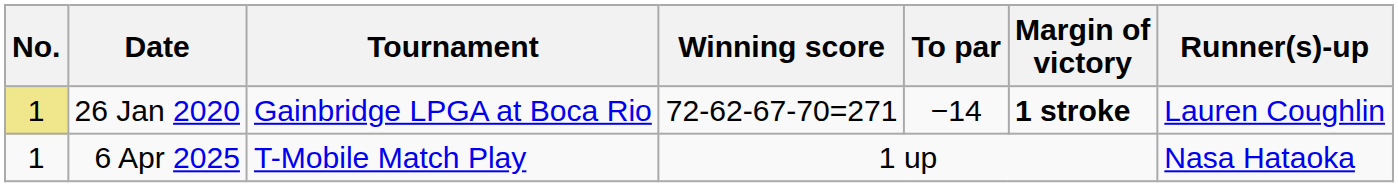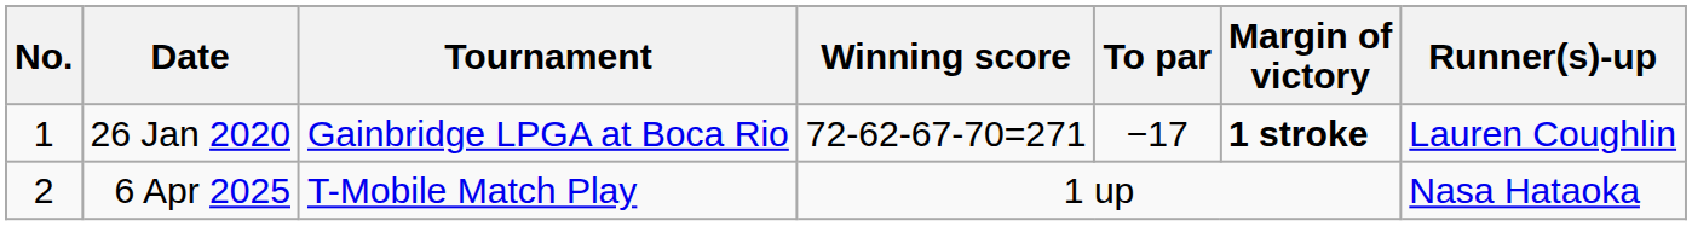26 Jan 2020 | No.: khaki background -> no background
26 Jan 2020 | To par: −14 -> −17
6 Apr 2025 | No.: 1 -> 2
